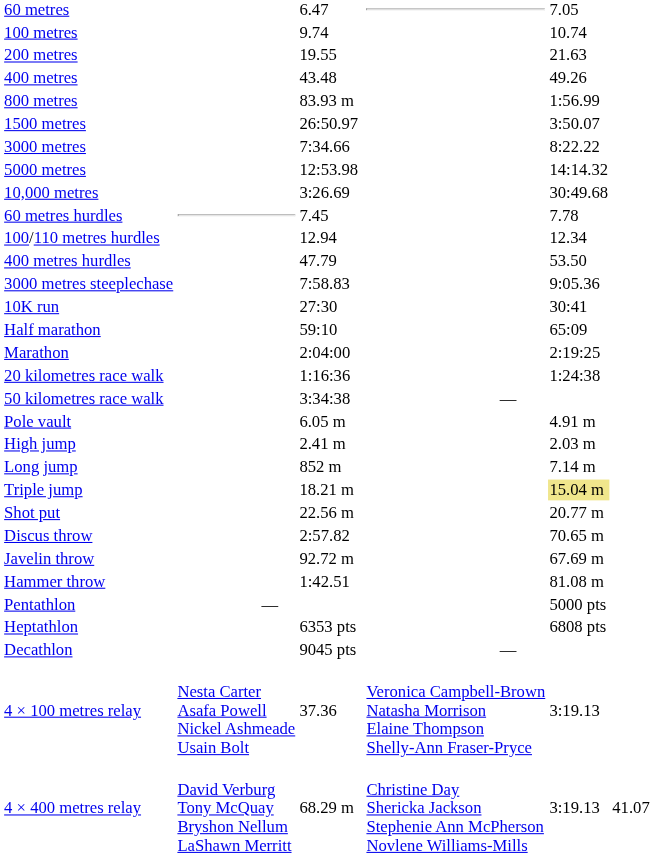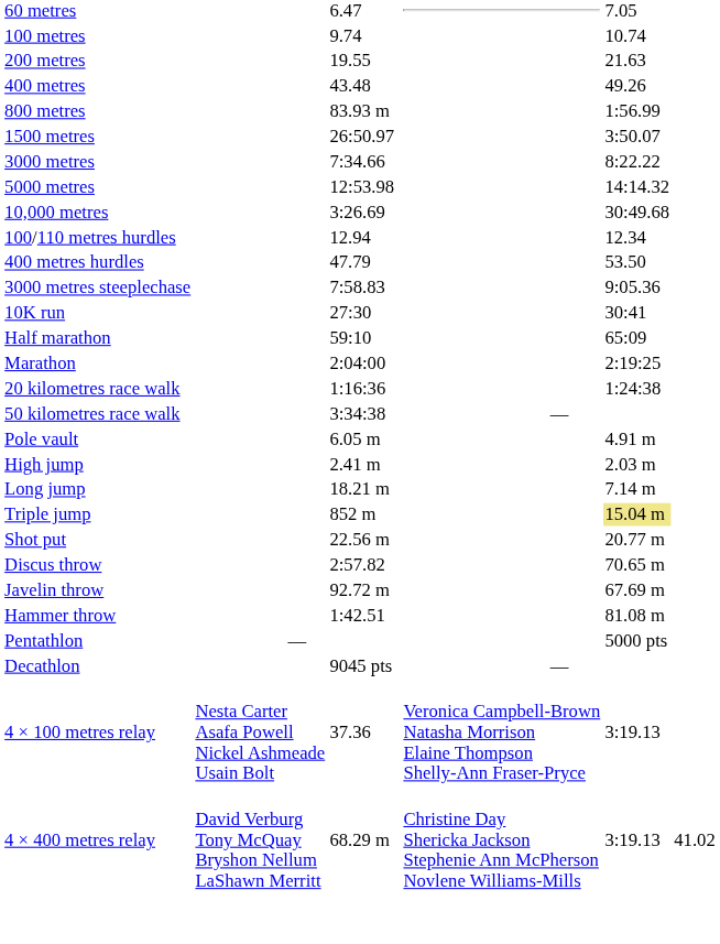- row: 60 metres hurdles | 7.45 | 7.78
Long jump | column 3: 852 m -> 18.21 m
Triple jump | column 3: 18.21 m -> 852 m
- row: Heptathlon | 6353 pts | 6808 pts
4 × 400 metres relay | column 7: 41.07 -> 41.02
